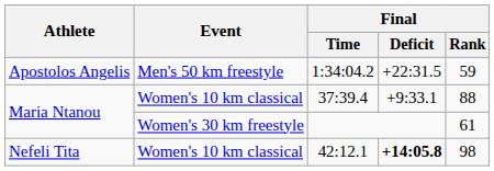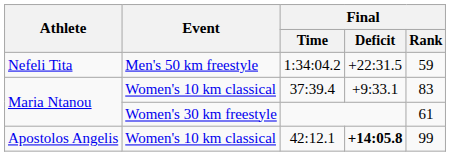1:34:04.2 | Athlete: Apostolos Angelis -> Nefeli Tita
37:39.4 | Final / Rank: 88 -> 83
42:12.1 | Athlete: Nefeli Tita -> Apostolos Angelis
42:12.1 | Final / Rank: 98 -> 99
